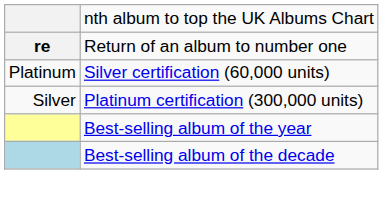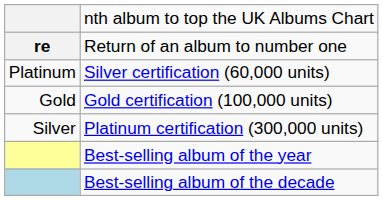+ row: Gold | Gold certification (100,000 units)
